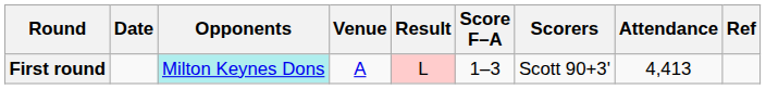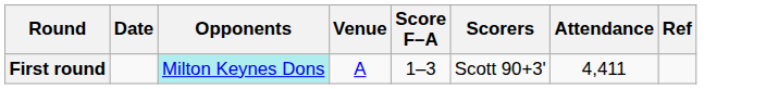- column: Result | L
First round | Attendance: 4,413 -> 4,411
